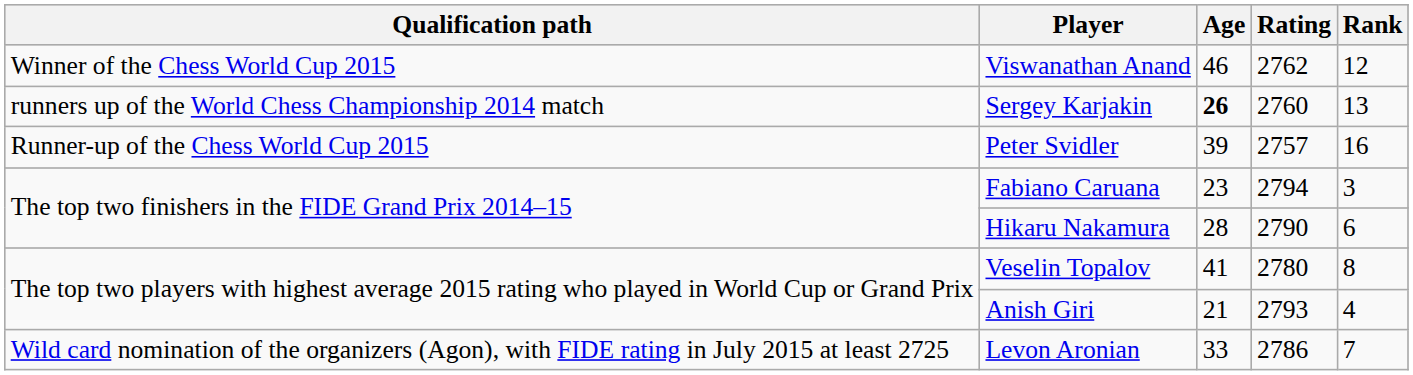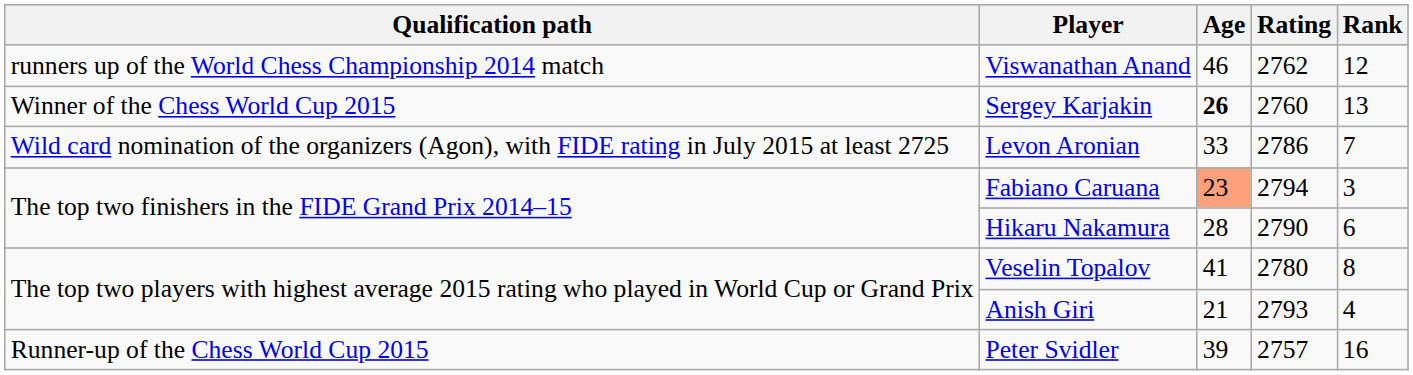Viswanathan Anand | Qualification path: Winner of the Chess World Cup 2015 -> runners up of the World Chess Championship 2014 match
Sergey Karjakin | Qualification path: runners up of the World Chess Championship 2014 match -> Winner of the Chess World Cup 2015
rows swapped: Peter Svidler <-> Levon Aronian
Fabiano Caruana | Age: no background -> lightsalmon background
